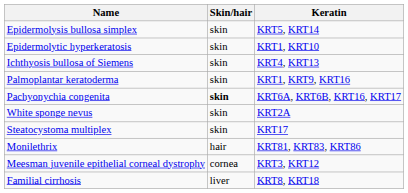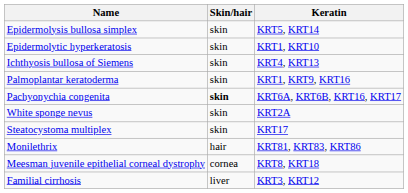Meesman juvenile epithelial corneal dystrophy | Keratin: KRT3, KRT12 -> KRT8, KRT18
Familial cirrhosis | Keratin: KRT8, KRT18 -> KRT3, KRT12
